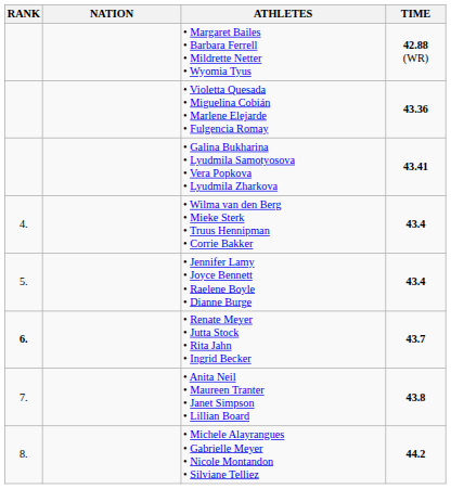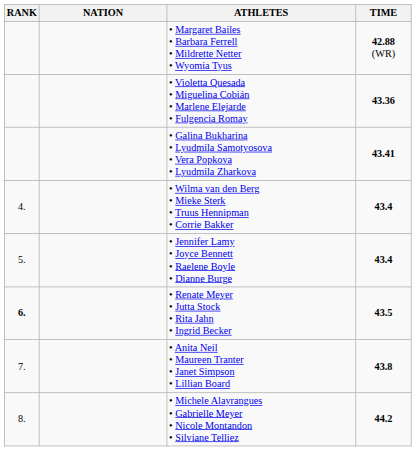• Renate Meyer • Jutta Stock • Rita Jahn • Ingrid Becker | TIME: 43.7 -> 43.5
